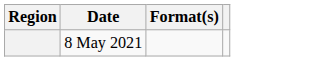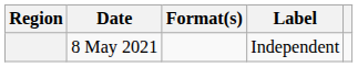+ column: Label | Independent
